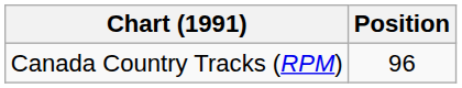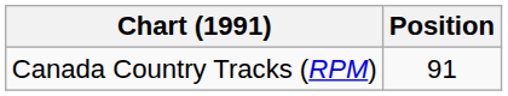Canada Country Tracks (RPM) | Position: 96 -> 91
